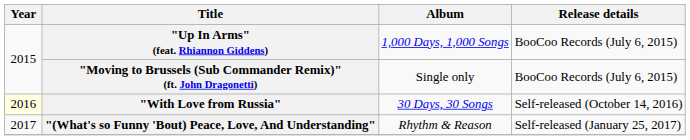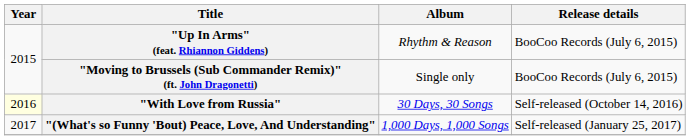"Up In Arms" (feat. Rhiannon Giddens) | Album: 1,000 Days, 1,000 Songs -> Rhythm & Reason
"(What's so Funny 'Bout) Peace, Love, And Understanding" | Album: Rhythm & Reason -> 1,000 Days, 1,000 Songs
